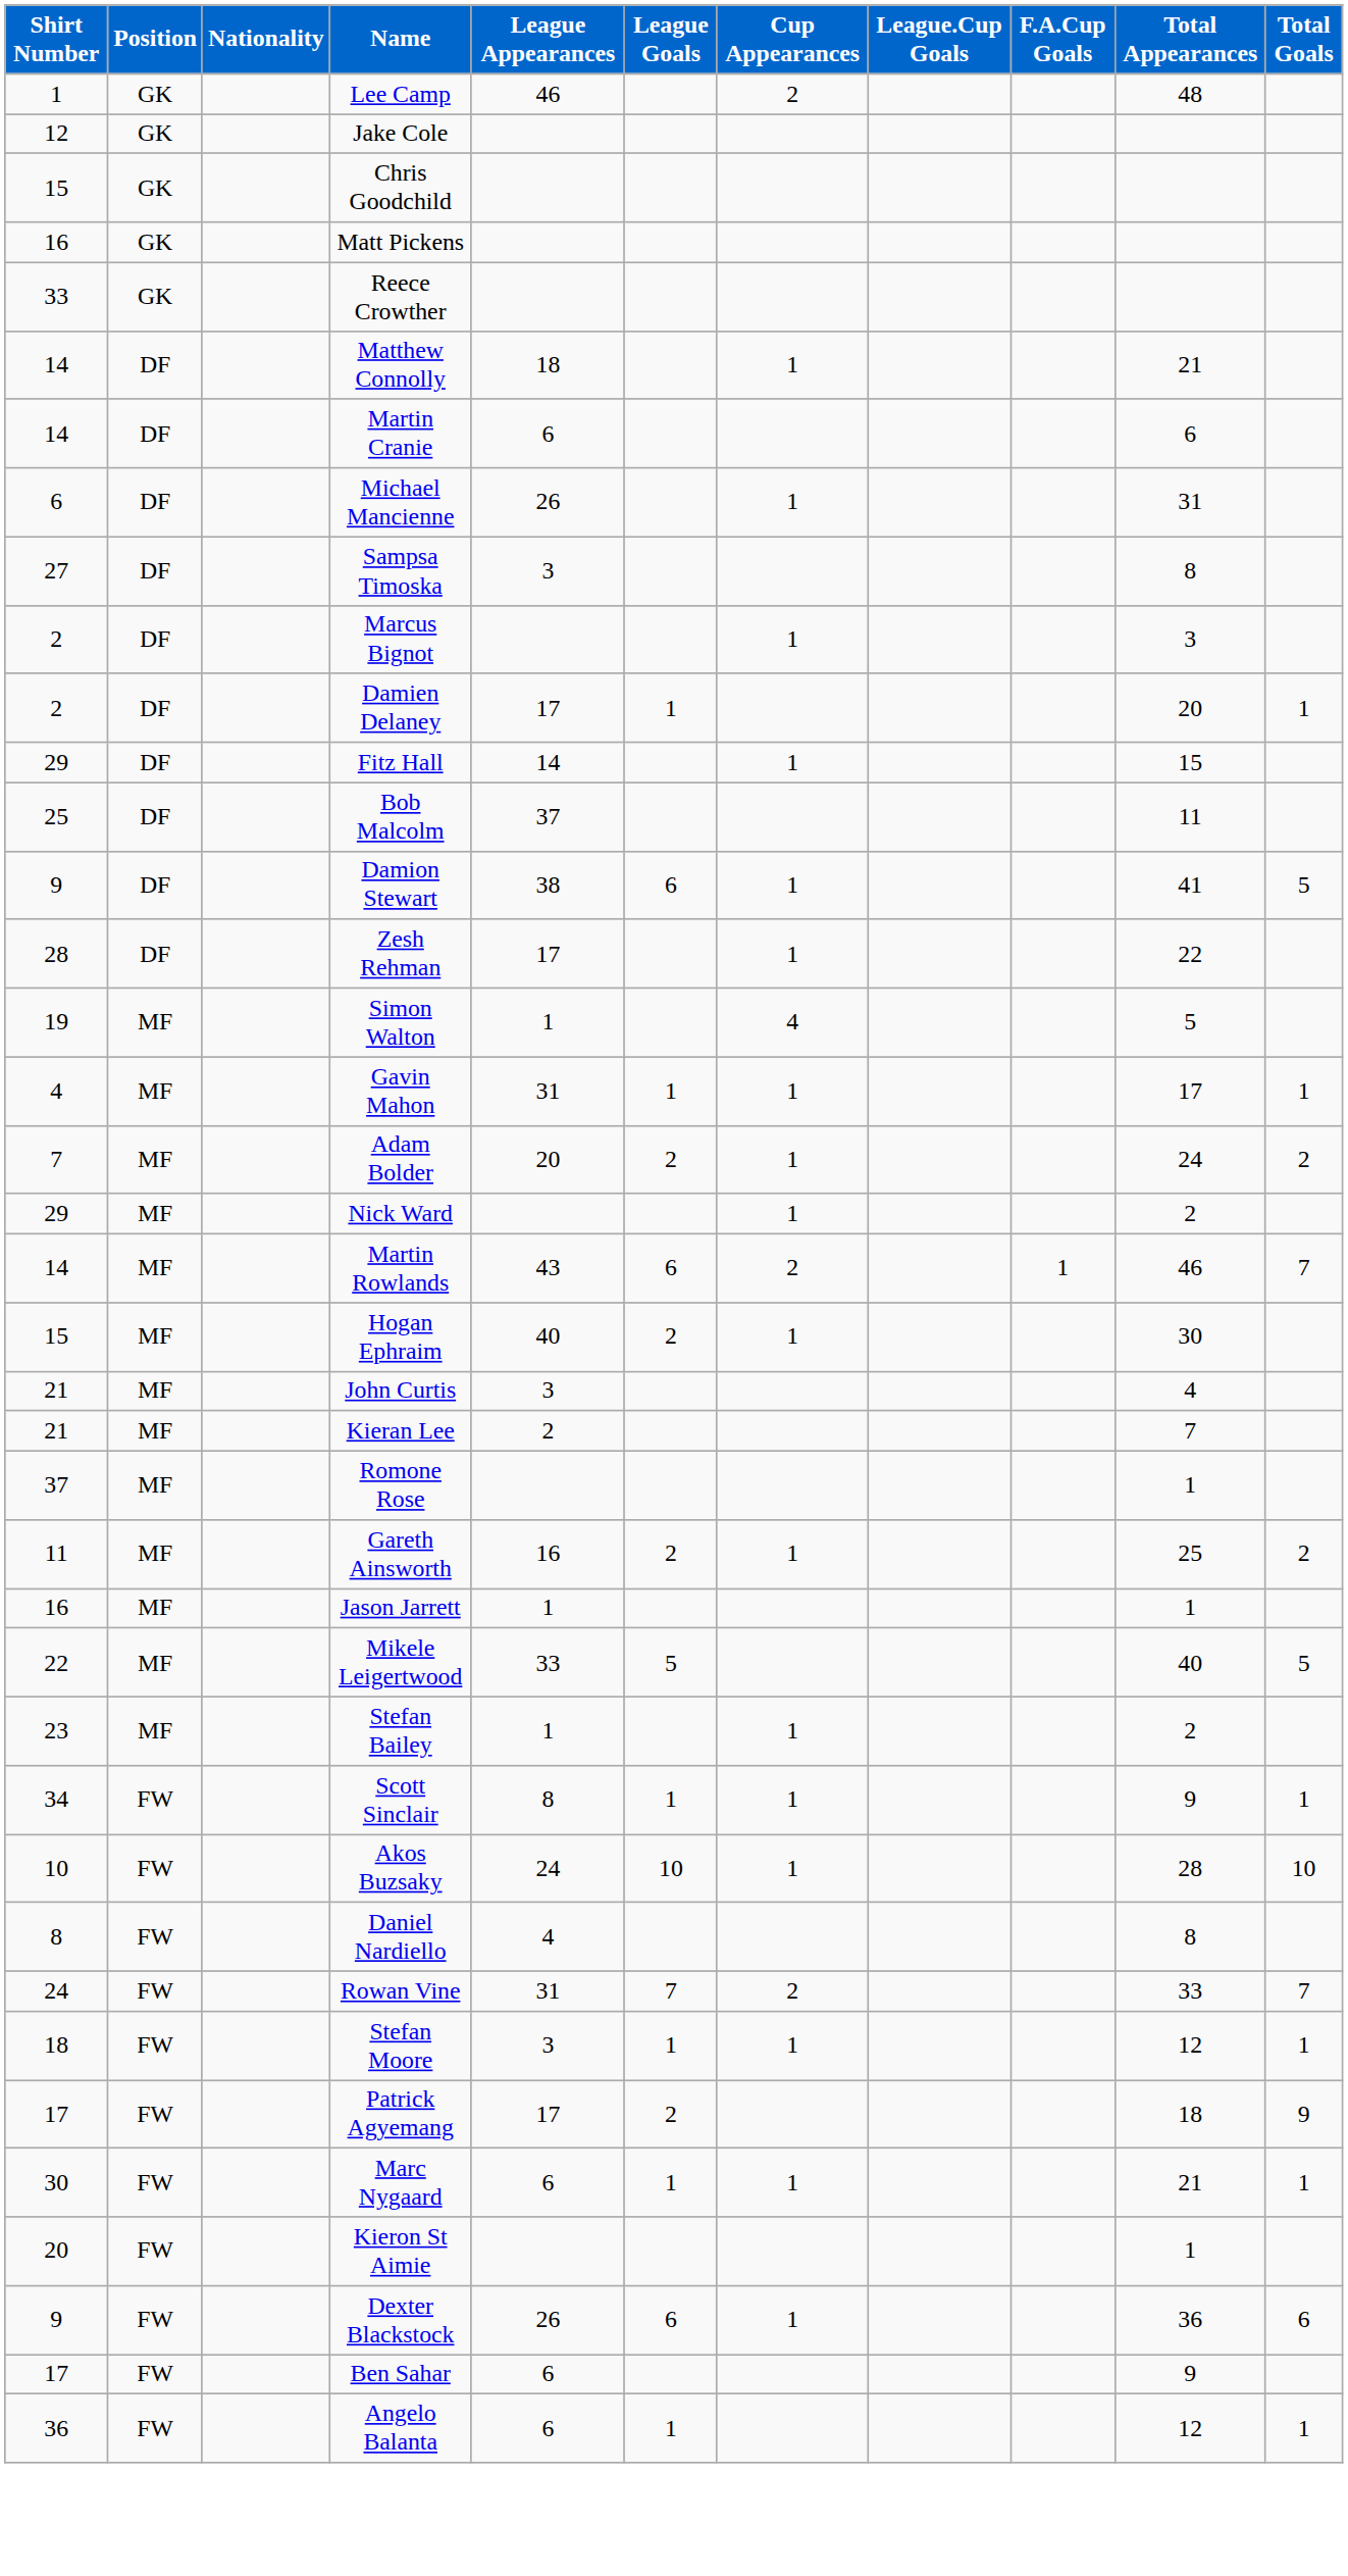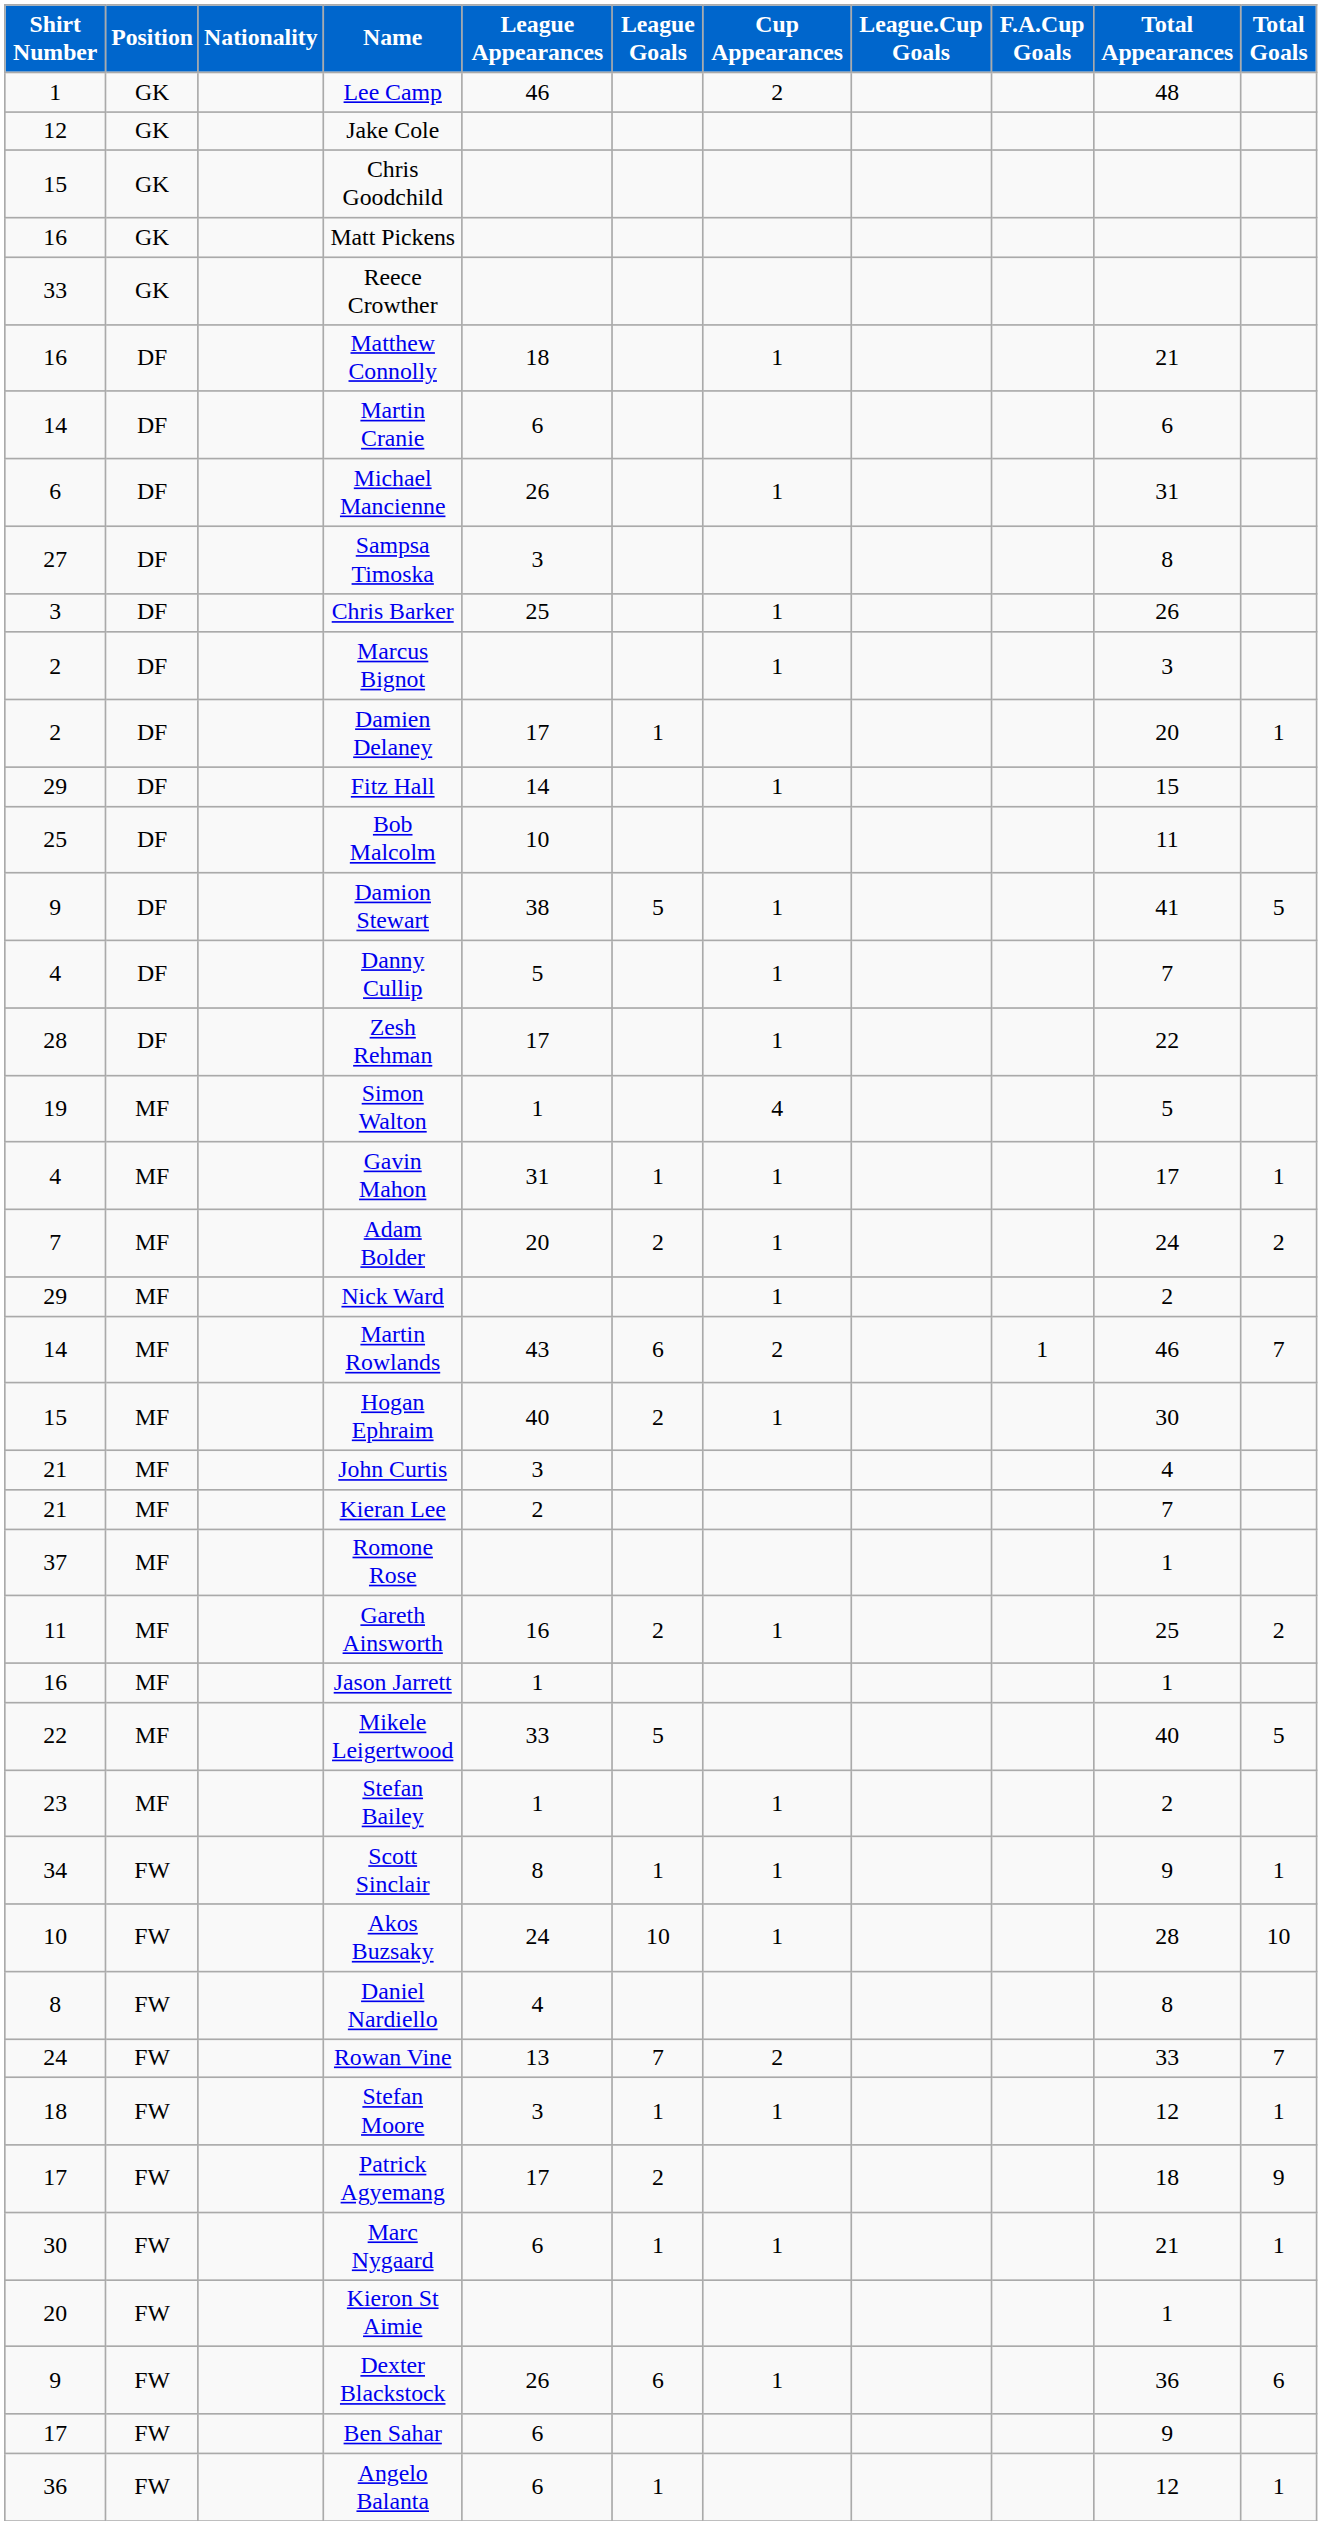Matthew Connolly | Shirt Number: 14 -> 16
+ row: 3 | DF | Chris Barker | 25 | 1 | 26
Bob Malcolm | League Appearances: 37 -> 10
Damion Stewart | League Goals: 6 -> 5
+ row: 4 | DF | Danny Cullip | 5 | 1 | 7
Rowan Vine | League Appearances: 31 -> 13
